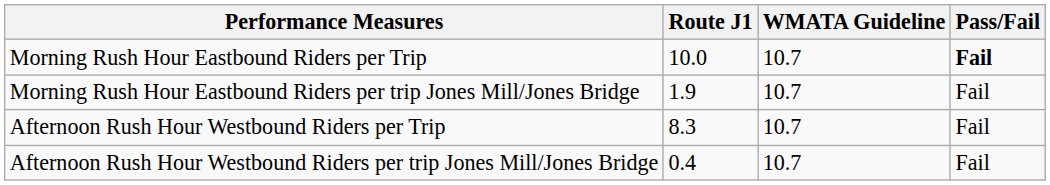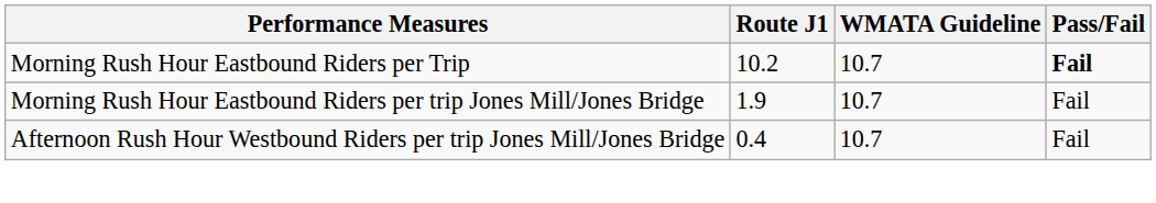Morning Rush Hour Eastbound Riders per Trip | Route J1: 10.0 -> 10.2
- row: Afternoon Rush Hour Westbound Riders per Trip | 8.3 | 10.7 | Fail
